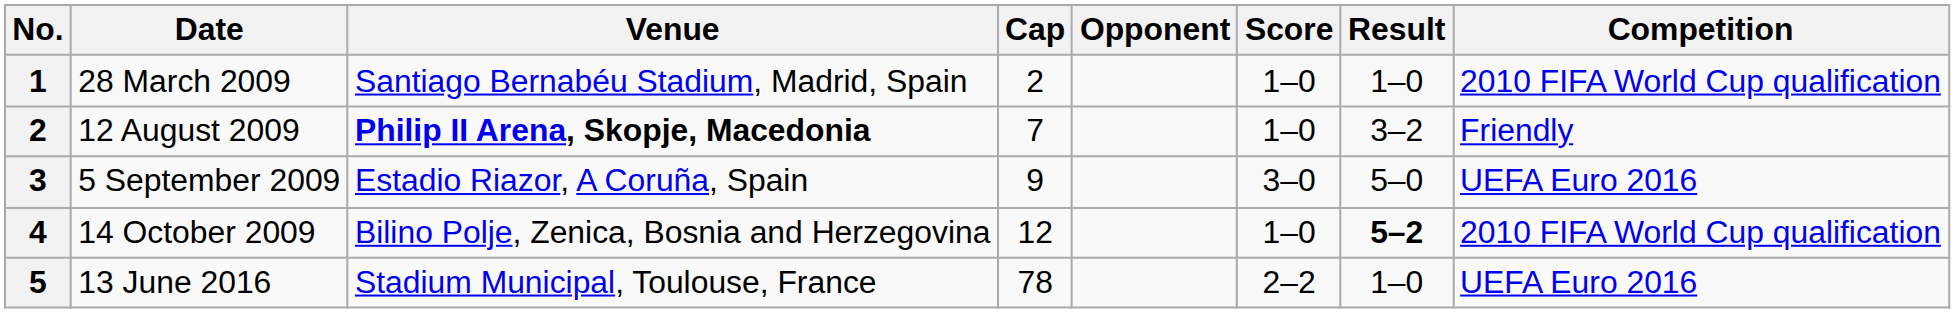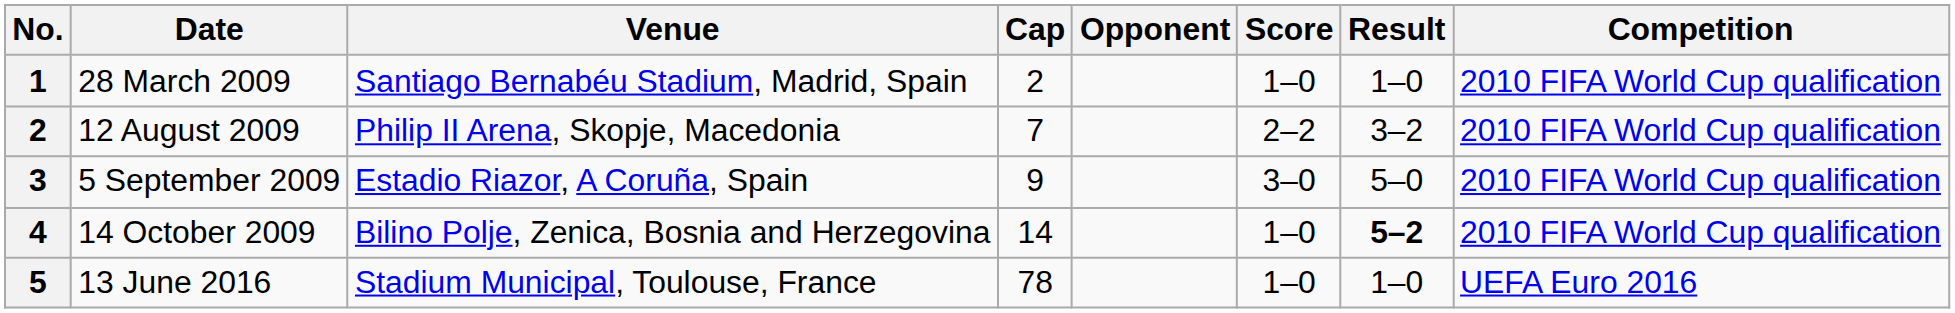12 August 2009 | Venue: bold -> normal
12 August 2009 | Score: 1–0 -> 2–2
12 August 2009 | Competition: Friendly -> 2010 FIFA World Cup qualification
5 September 2009 | Competition: UEFA Euro 2016 -> 2010 FIFA World Cup qualification
14 October 2009 | Cap: 12 -> 14
13 June 2016 | Score: 2–2 -> 1–0
